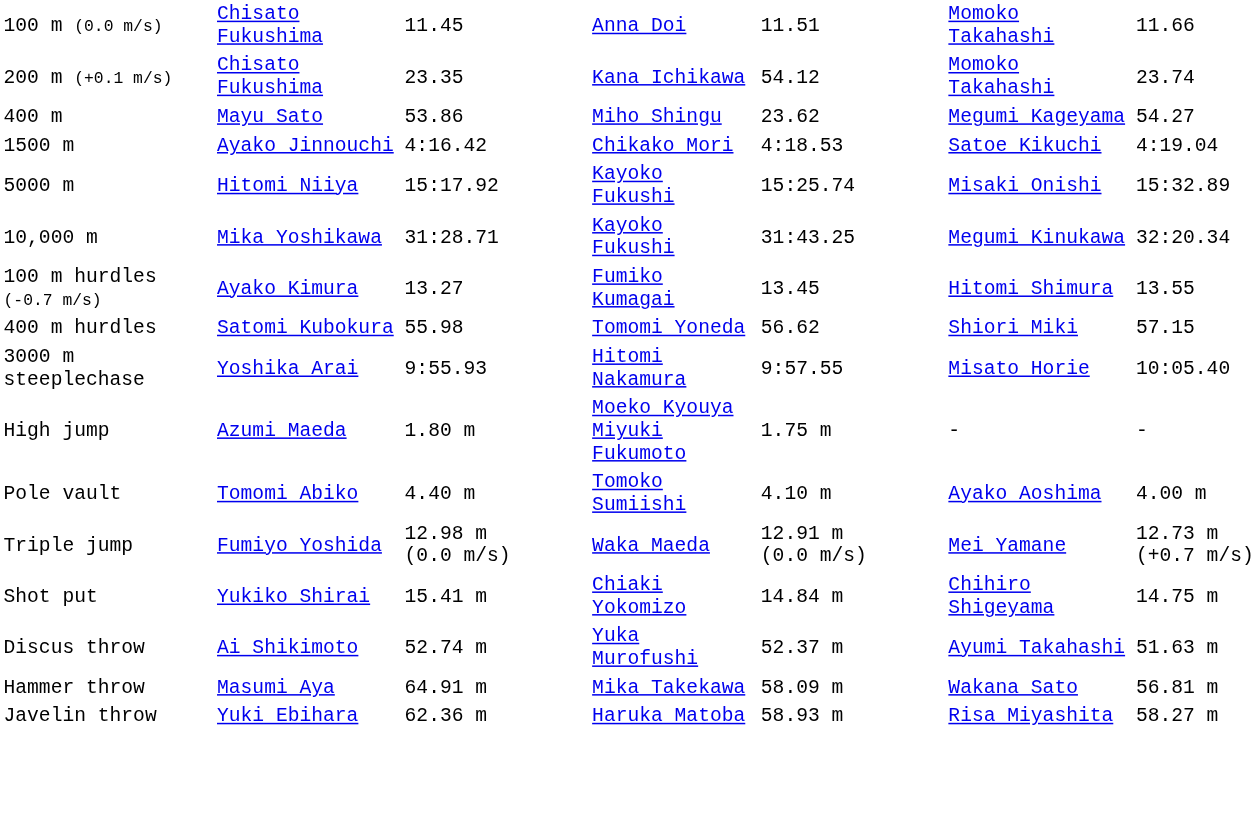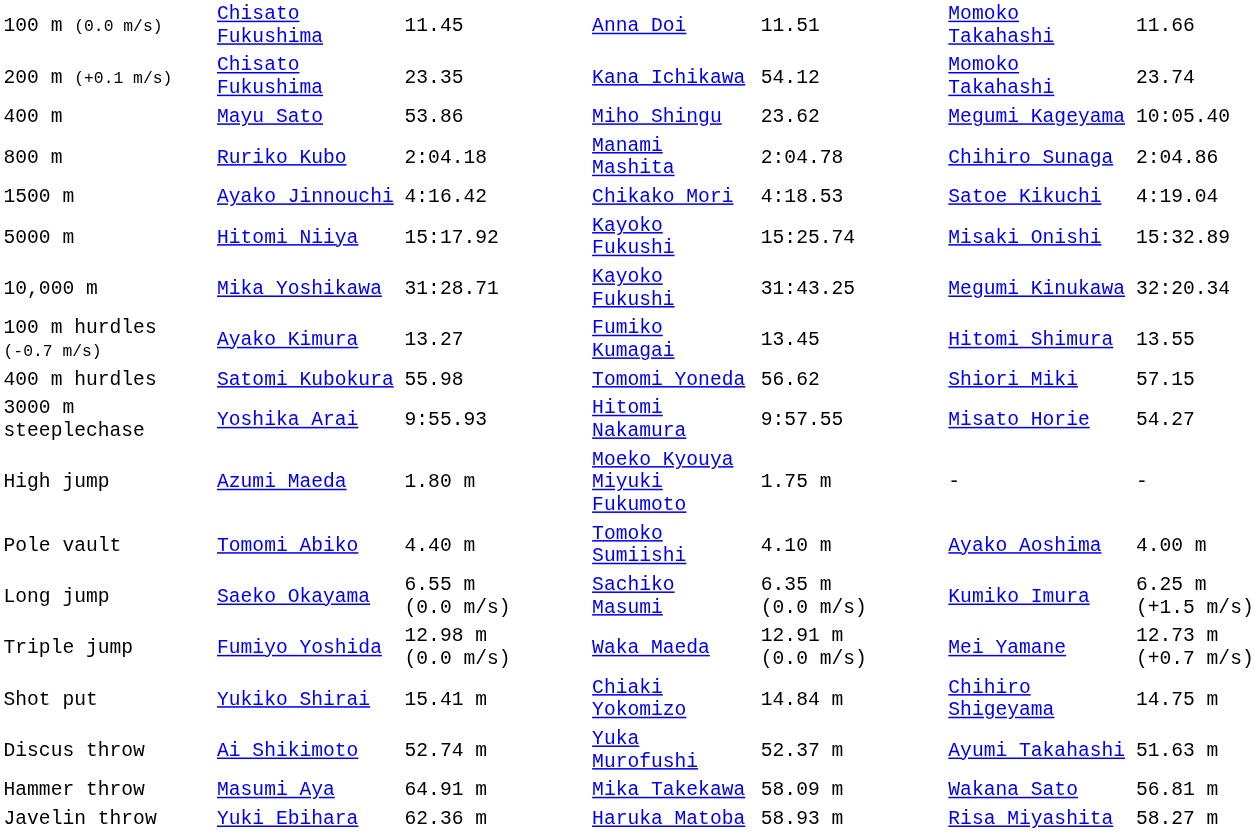400 m | column 7: 54.27 -> 10:05.40
+ row: 800 m | Ruriko Kubo | 2:04.18 | Manami Mashita | 2:04.78 | Chihiro Sunaga | 2:04.86
3000 m steeplechase | column 7: 10:05.40 -> 54.27
+ row: Long jump | Saeko Okayama | 6.55 m (0.0 m/s) | Sachiko Masumi | 6.35 m (0.0 m/s) | Kumiko Imura | 6.25 m (+1.5 m/s)
